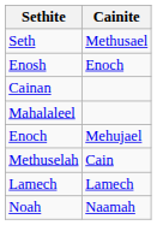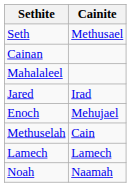- row: Enosh | Enoch
+ row: Jared | Irad
